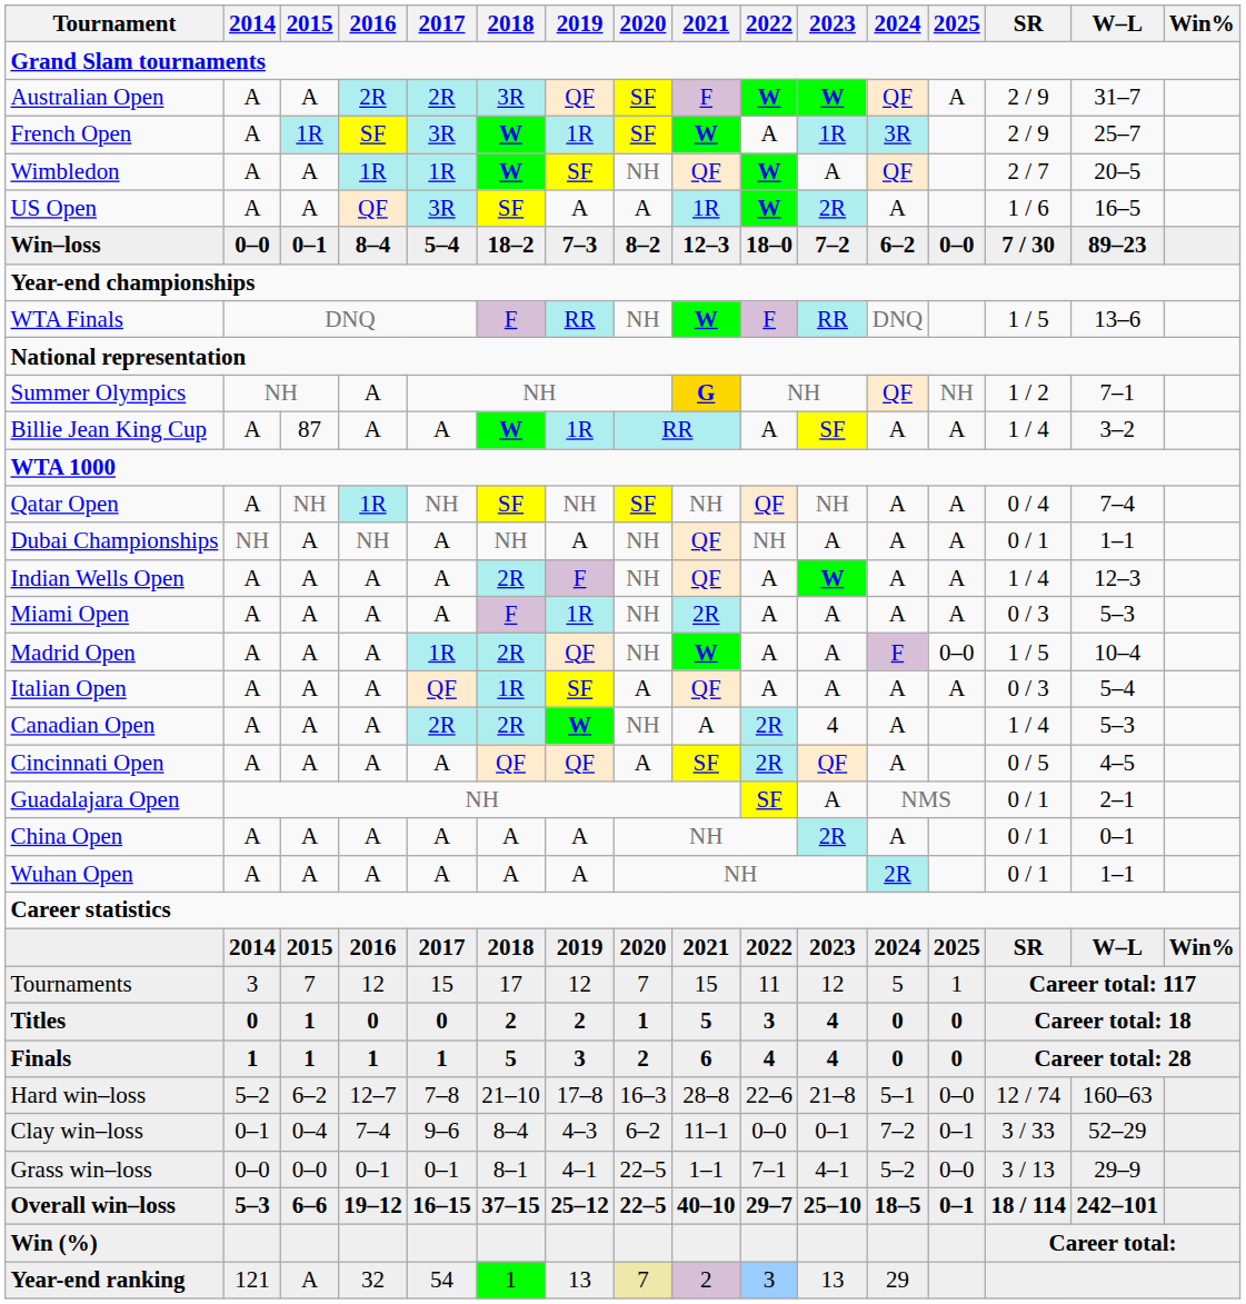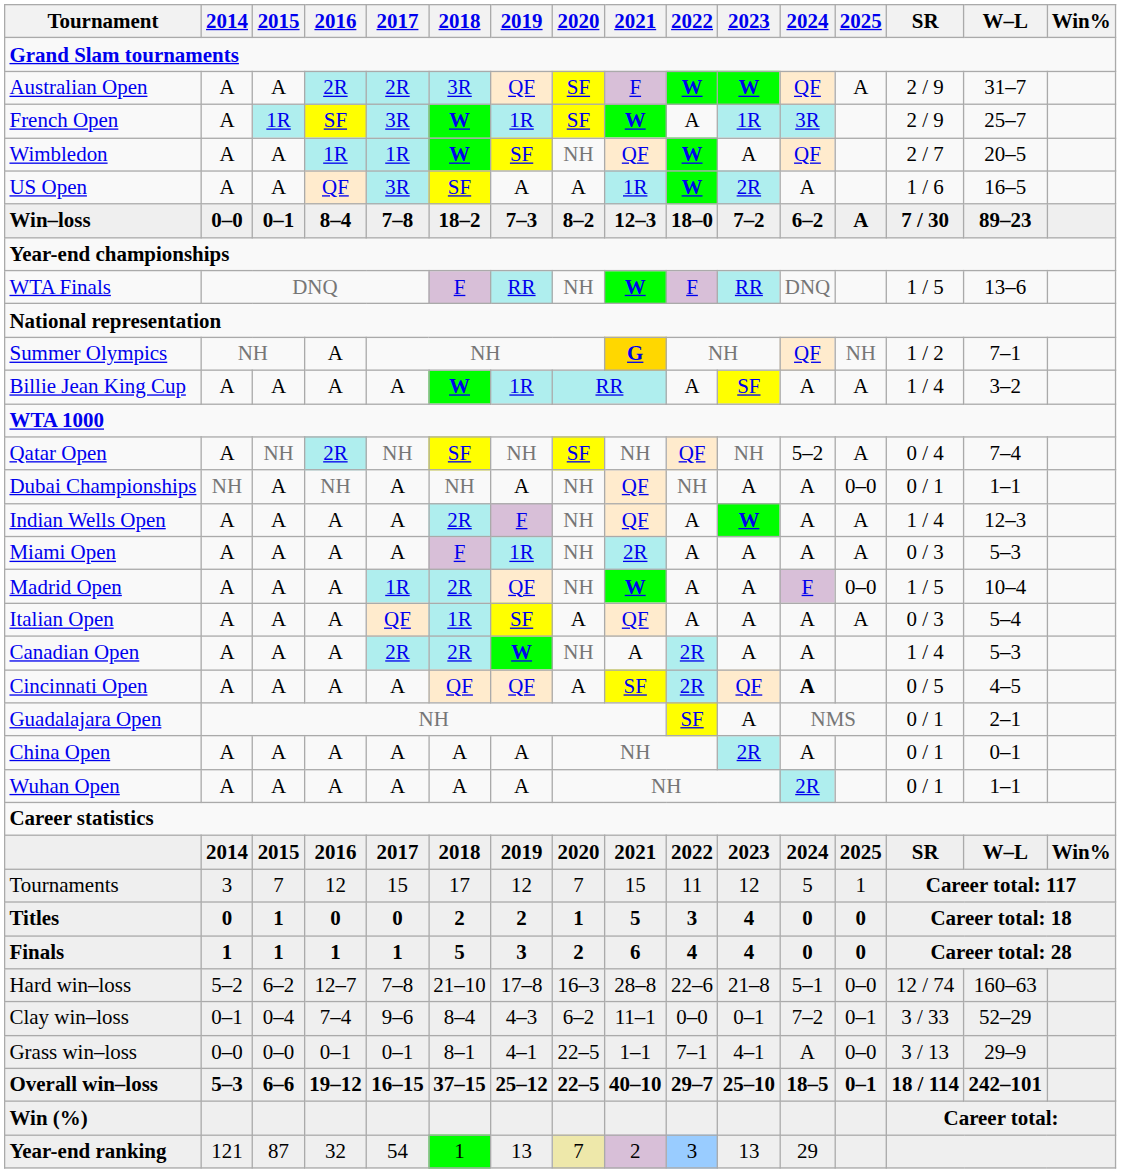Win–loss | 2017: 5–4 -> 7–8
Win–loss | 2025: 0–0 -> A
Billie Jean King Cup | 2015: 87 -> A
Qatar Open | 2016: 1R -> 2R
Qatar Open | 2024: A -> 5–2
Dubai Championships | 2025: A -> 0–0
Canadian Open | 2023: 4 -> A
Cincinnati Open | 2024: normal -> bold
Grass win–loss | 2024: 5–2 -> A
Year-end ranking | 2015: A -> 87
